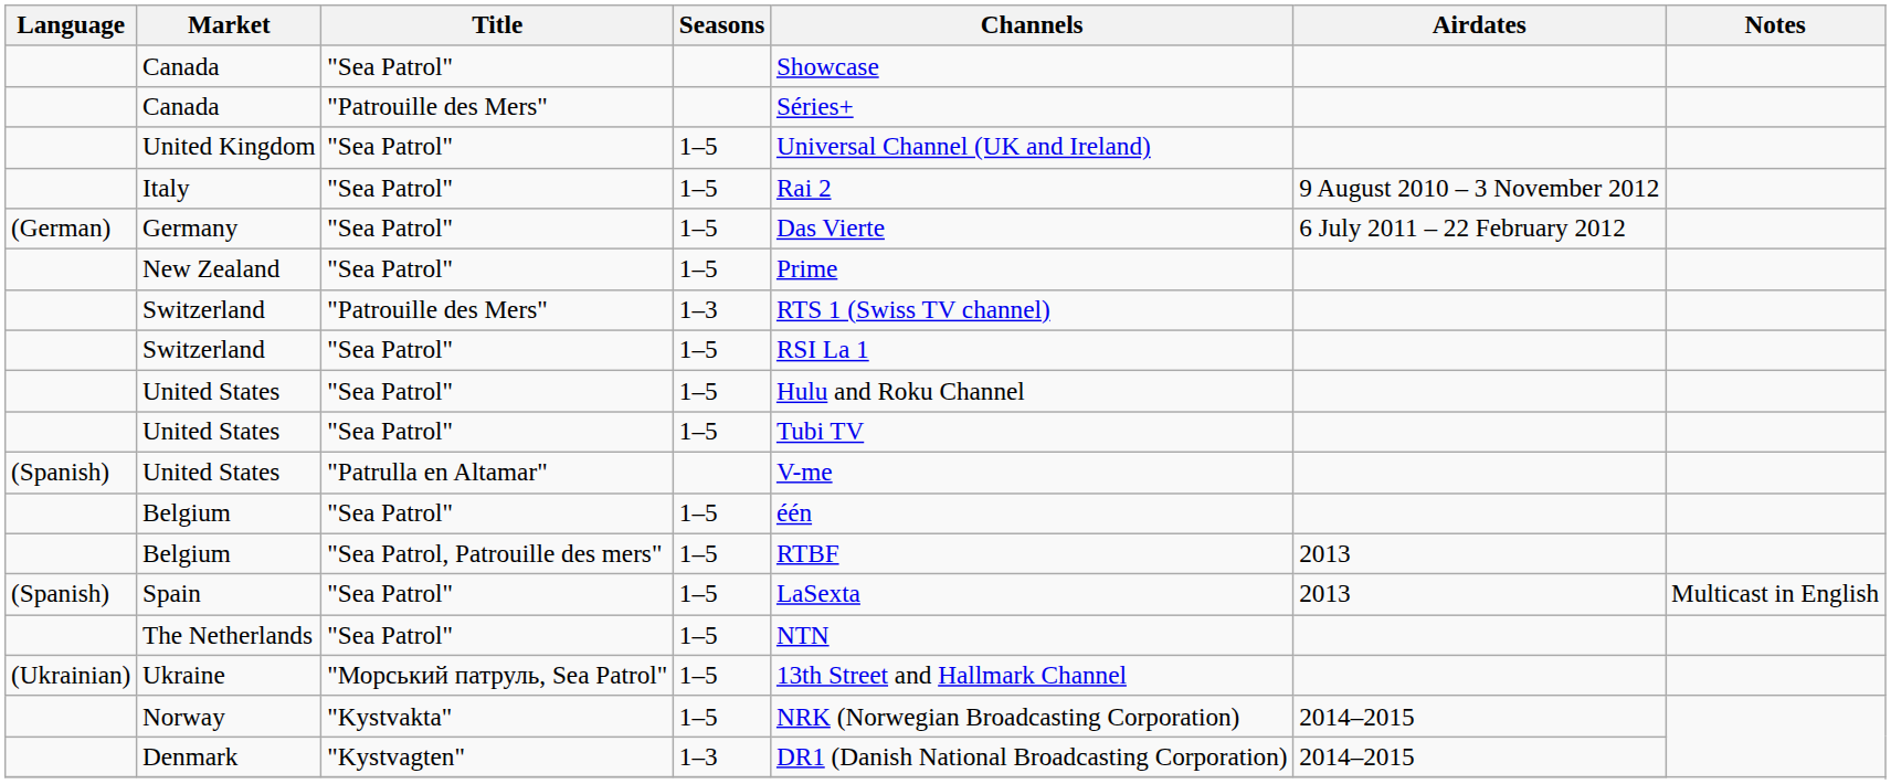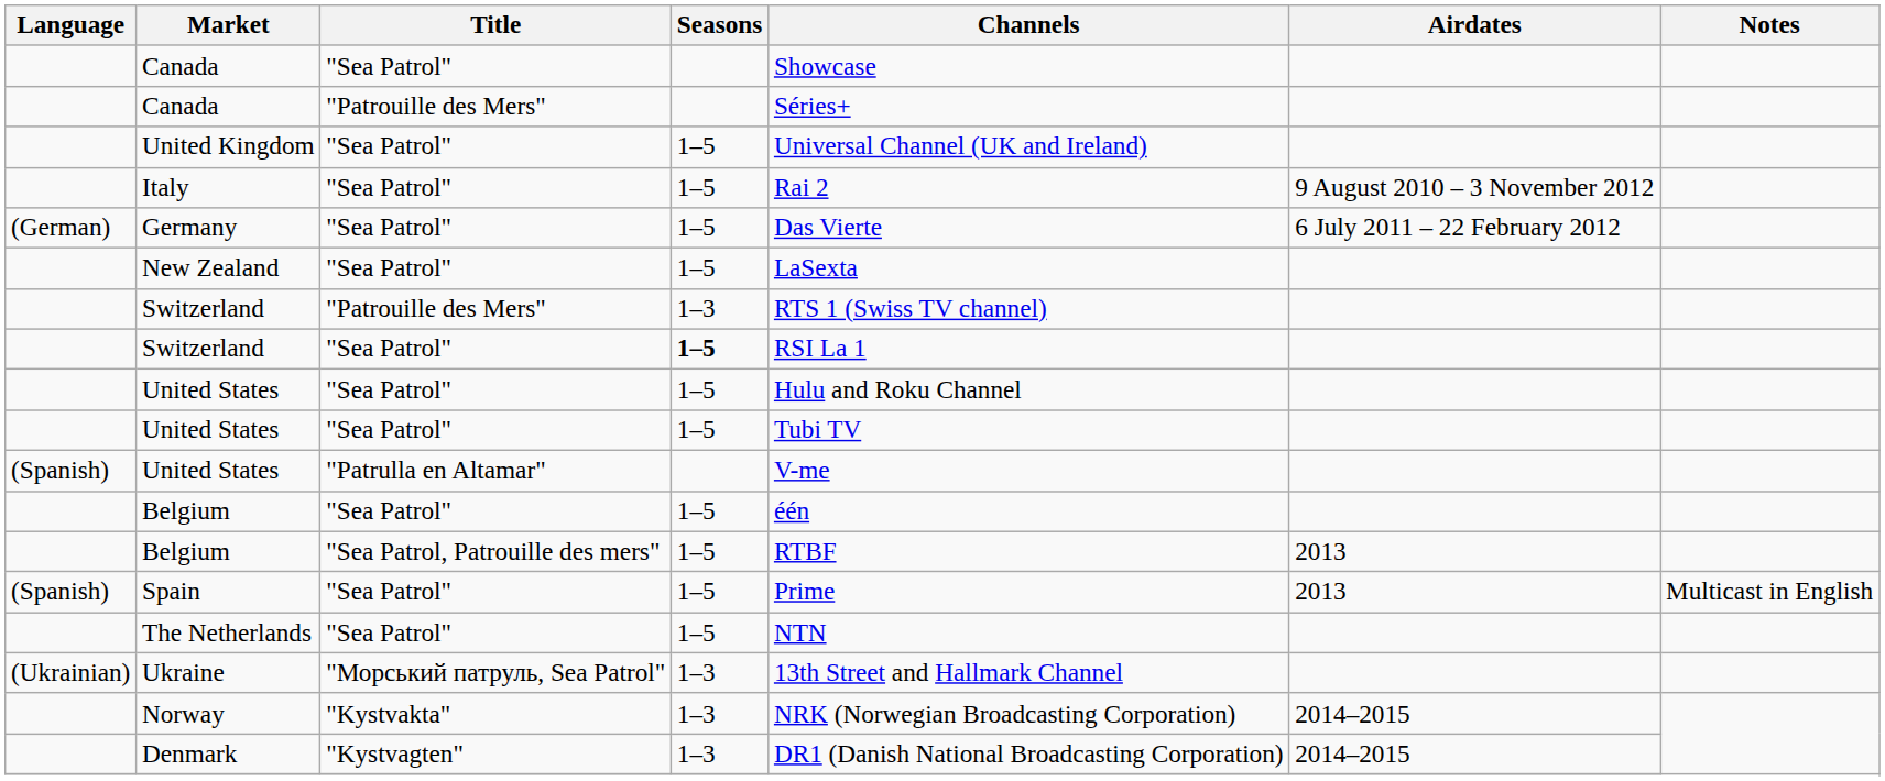New Zealand | Channels: Prime -> LaSexta
Switzerland / "Sea Patrol" | Seasons: normal -> bold
Spain | Channels: LaSexta -> Prime
Ukraine | Seasons: 1–5 -> 1–3
Norway | Seasons: 1–5 -> 1–3
